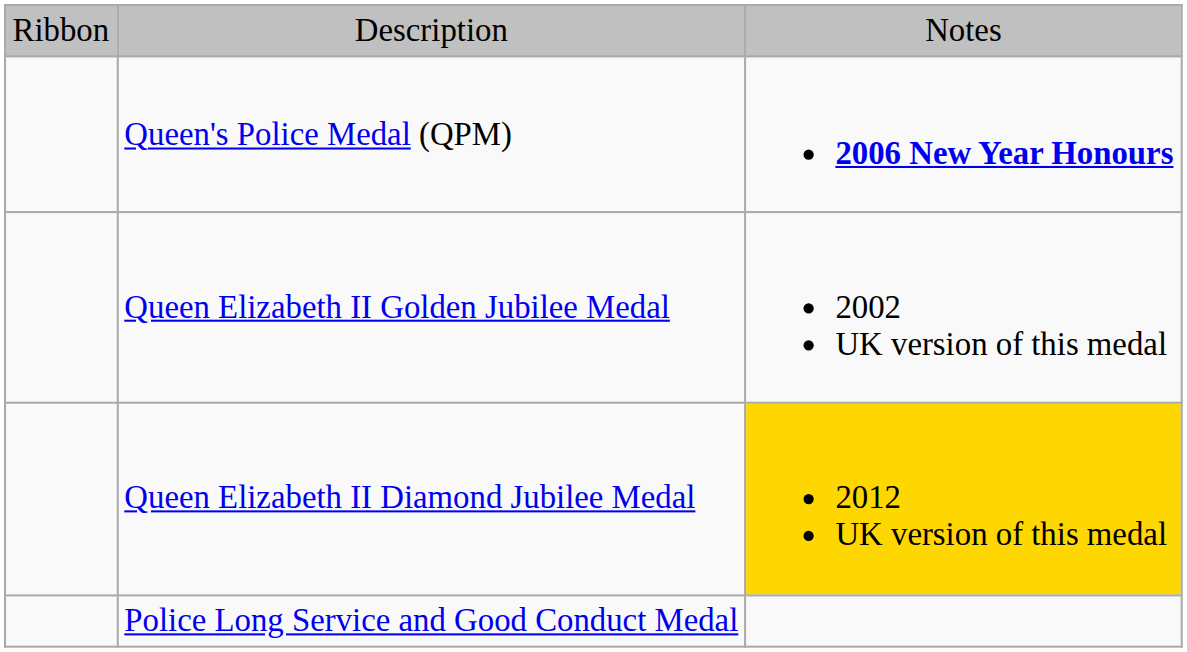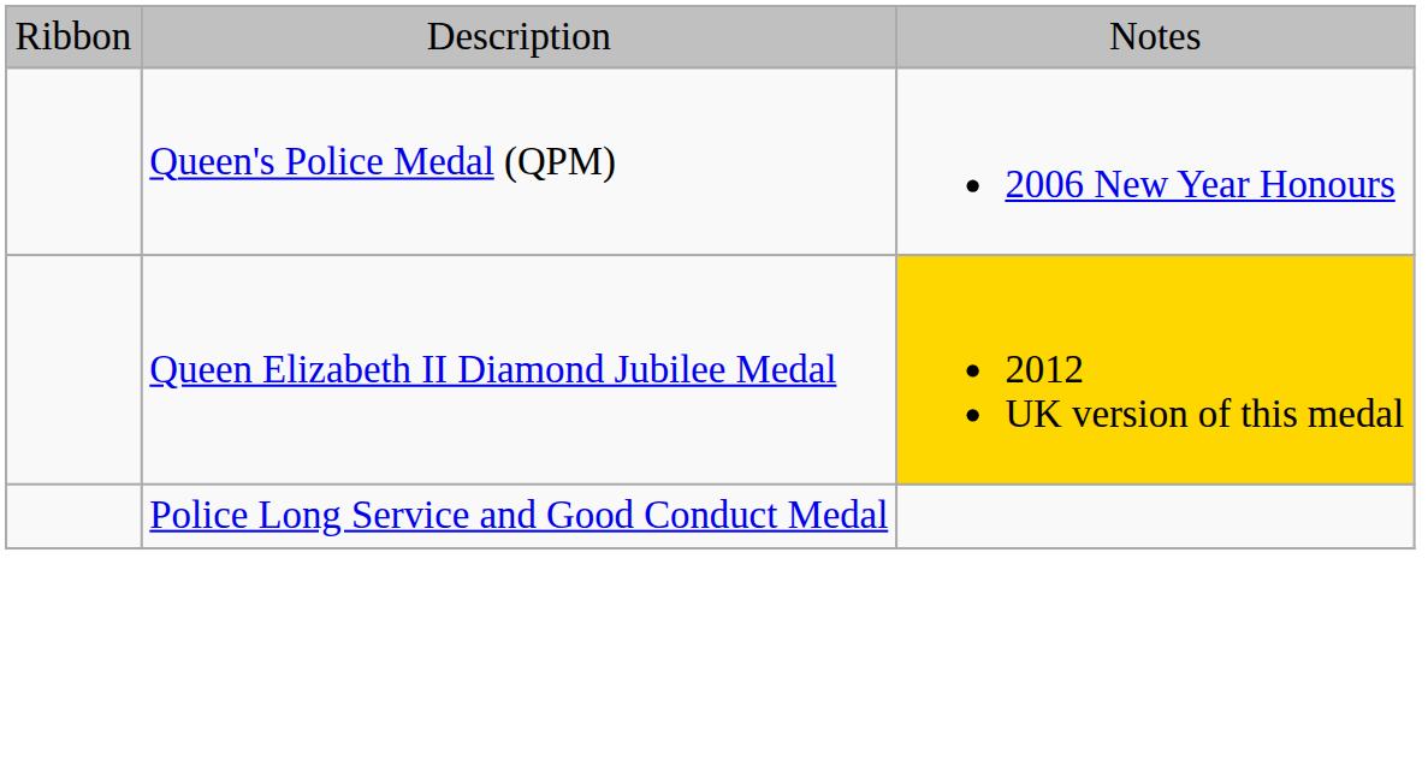Queen's Police Medal (QPM) | column 3: bold -> normal
- row: Queen Elizabeth II Golden Jubilee Medal | 2002 UK version of this medal
